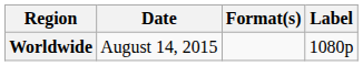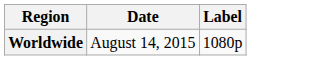- column: Format(s)
